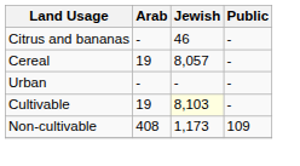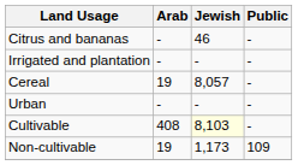+ row: Irrigated and plantation | - | - | -
Cultivable | Arab: 19 -> 408
Non-cultivable | Arab: 408 -> 19
